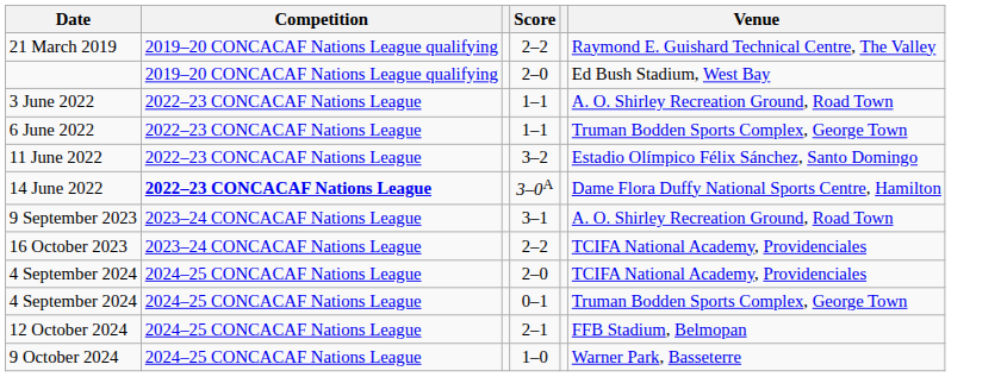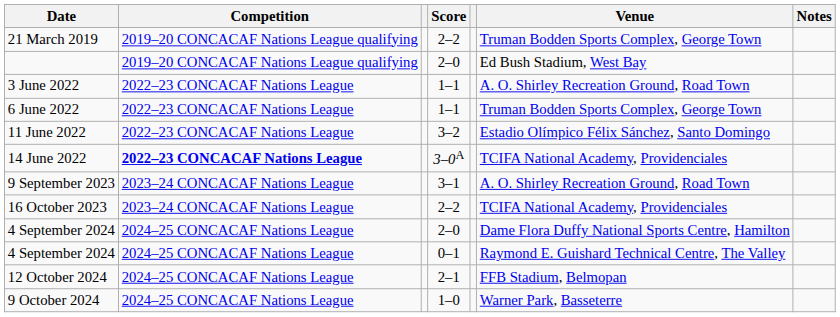+ column: Notes
21 March 2019 | Venue: Raymond E. Guishard Technical Centre, The Valley -> Truman Bodden Sports Complex, George Town
14 June 2022 | Venue: Dame Flora Duffy National Sports Centre, Hamilton -> TCIFA National Academy, Providenciales
4 September 2024 / 2–0 | Venue: TCIFA National Academy, Providenciales -> Dame Flora Duffy National Sports Centre, Hamilton
4 September 2024 / 0–1 | Venue: Truman Bodden Sports Complex, George Town -> Raymond E. Guishard Technical Centre, The Valley
